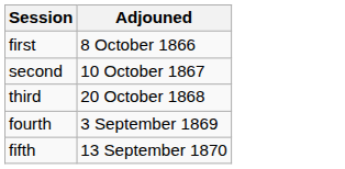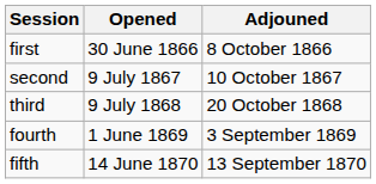+ column: Opened | 30 June 1866 | 9 July 1867 | 9 July 1868 | 1 June 1869 | 14 June 1870
